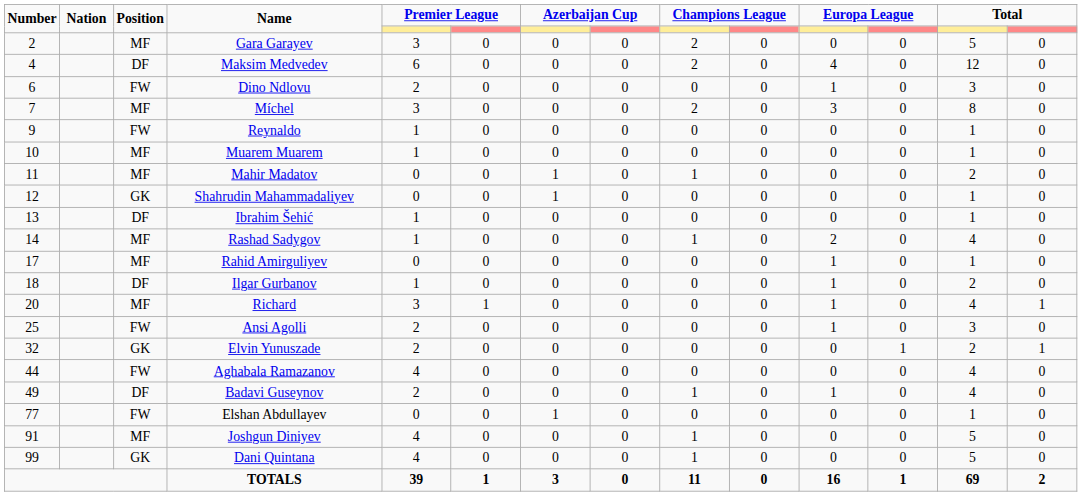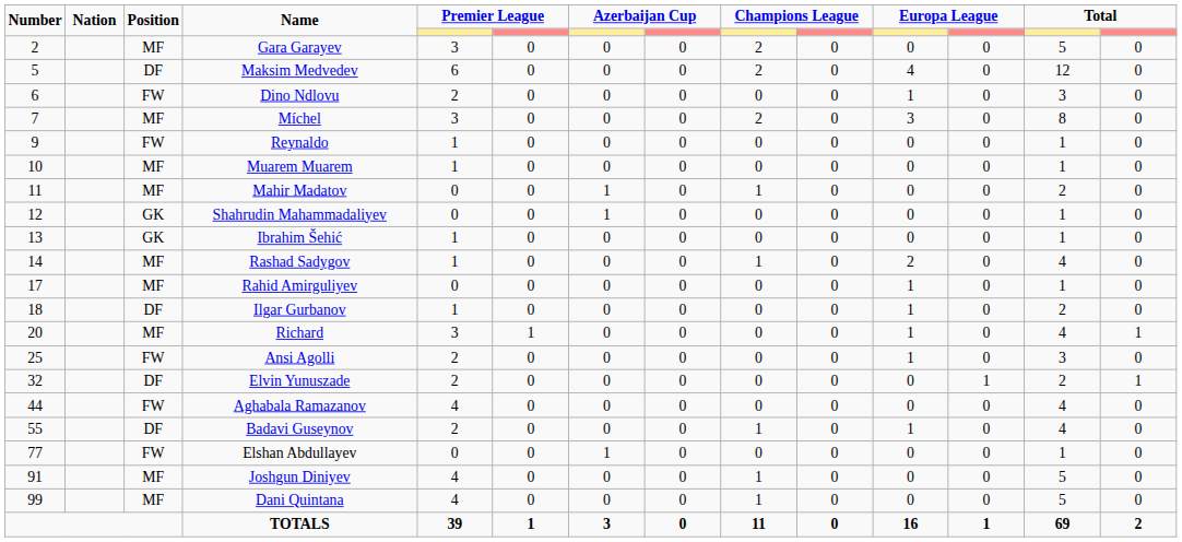Maksim Medvedev | Number: 4 -> 5
Ibrahim Šehić | Position: DF -> GK
Elvin Yunuszade | Position: GK -> DF
Badavi Guseynov | Number: 49 -> 55
Dani Quintana | Position: GK -> MF
